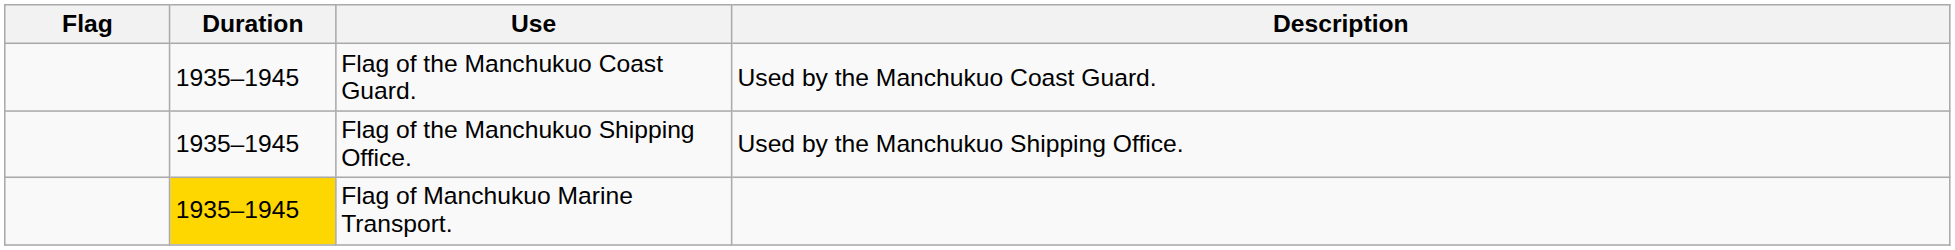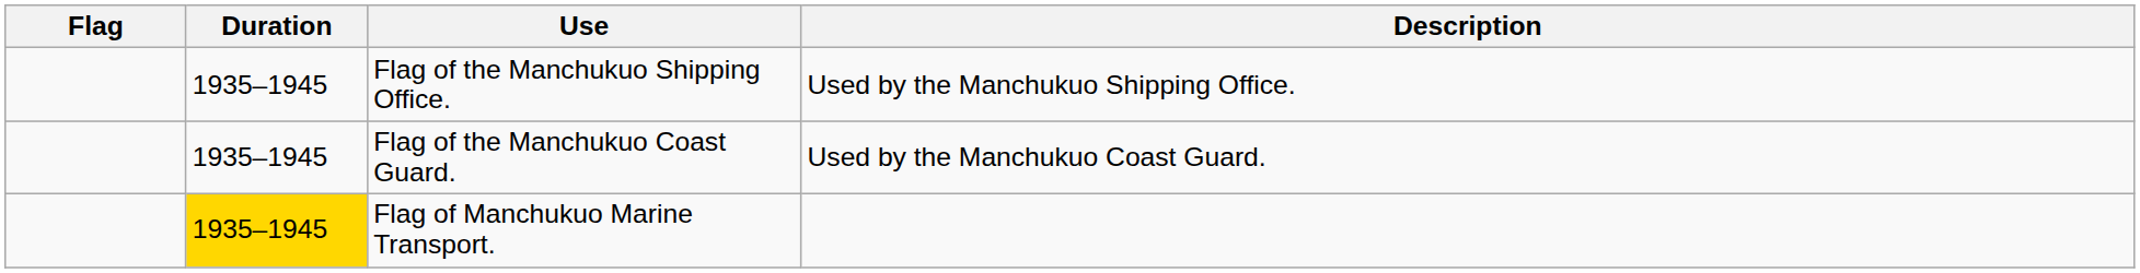rows swapped: Flag of the Manchukuo Shipping Office. <-> Flag of the Manchukuo Coast Guard.
